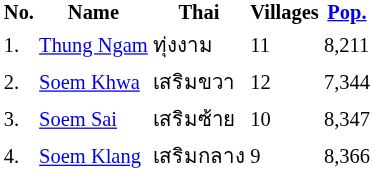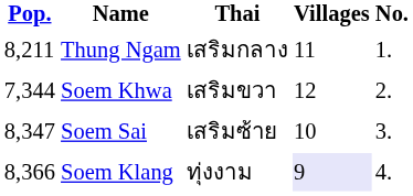columns swapped: No. <-> Pop.
Thung Ngam | Thai: ทุ่งงาม -> เสริมกลาง
Soem Klang | Thai: เสริมกลาง -> ทุ่งงาม
Soem Klang | Villages: no background -> lavender background
